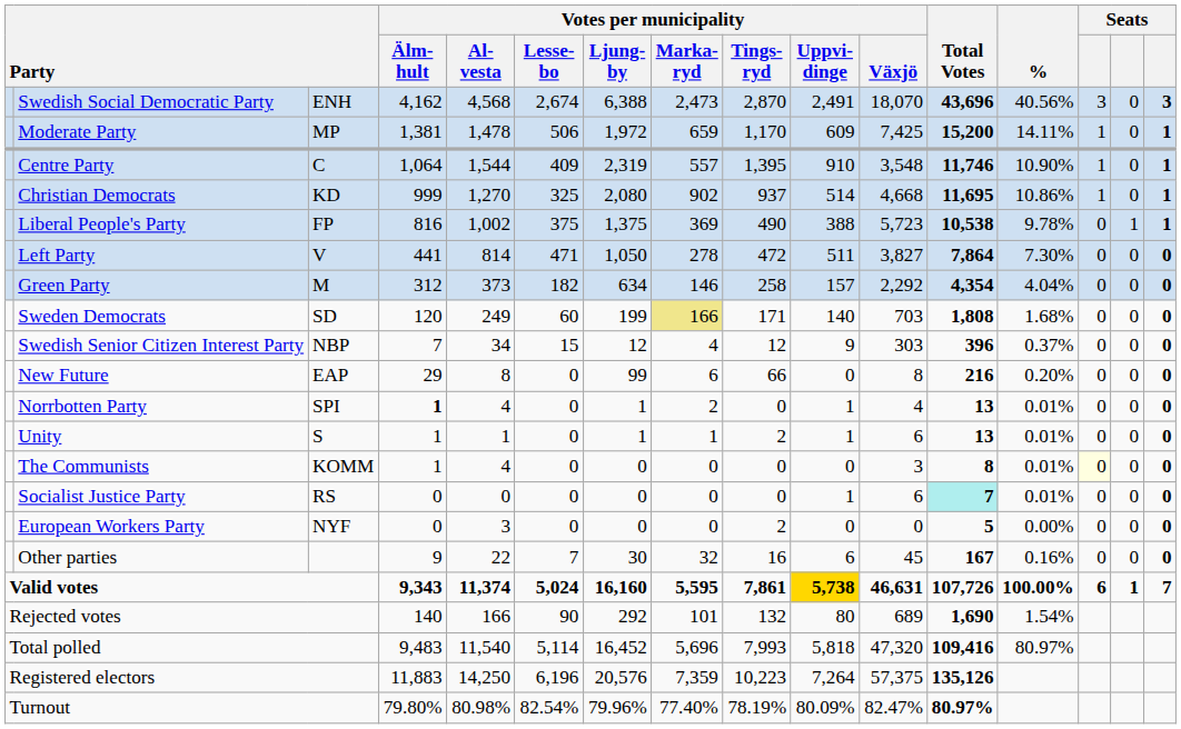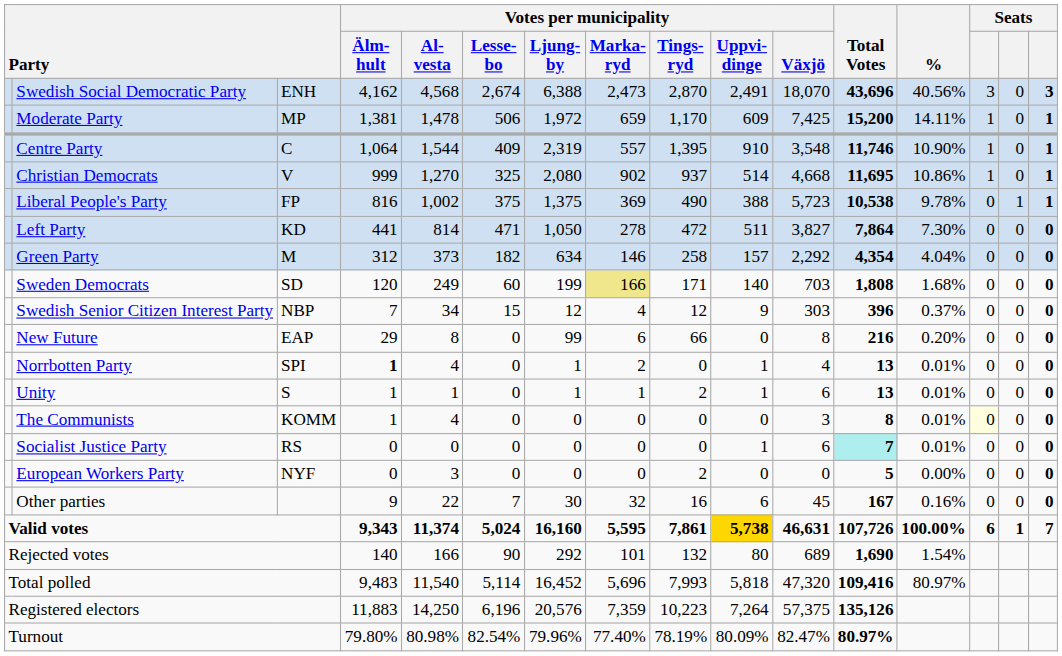Christian Democrats | column 3: KD -> V
Left Party | column 3: V -> KD
